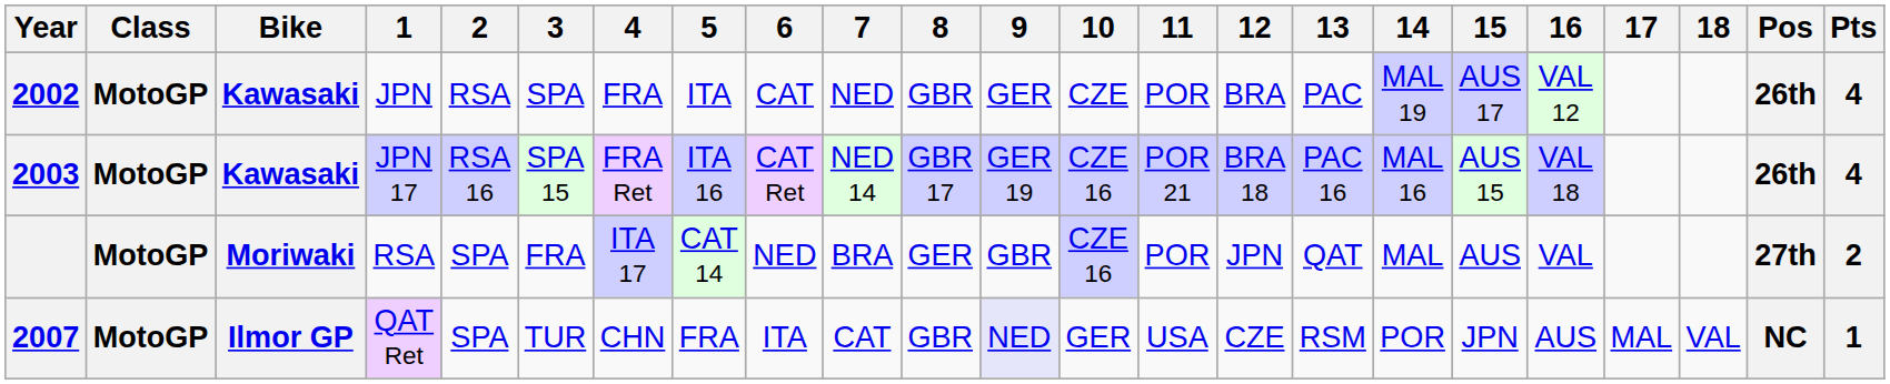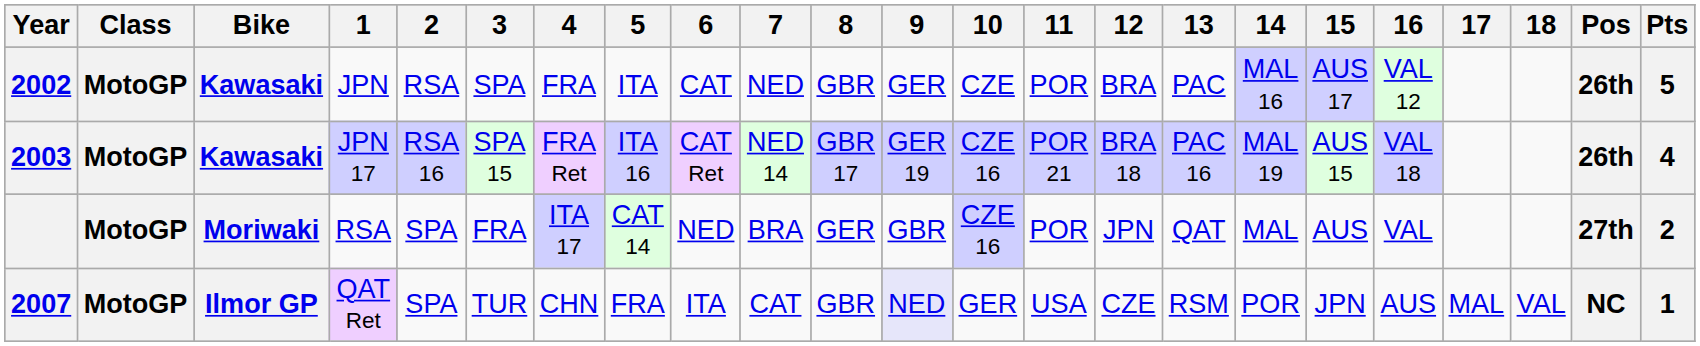2002 | 14: MAL 19 -> MAL 16
2002 | Pts: 4 -> 5
2003 | 14: MAL 16 -> MAL 19
